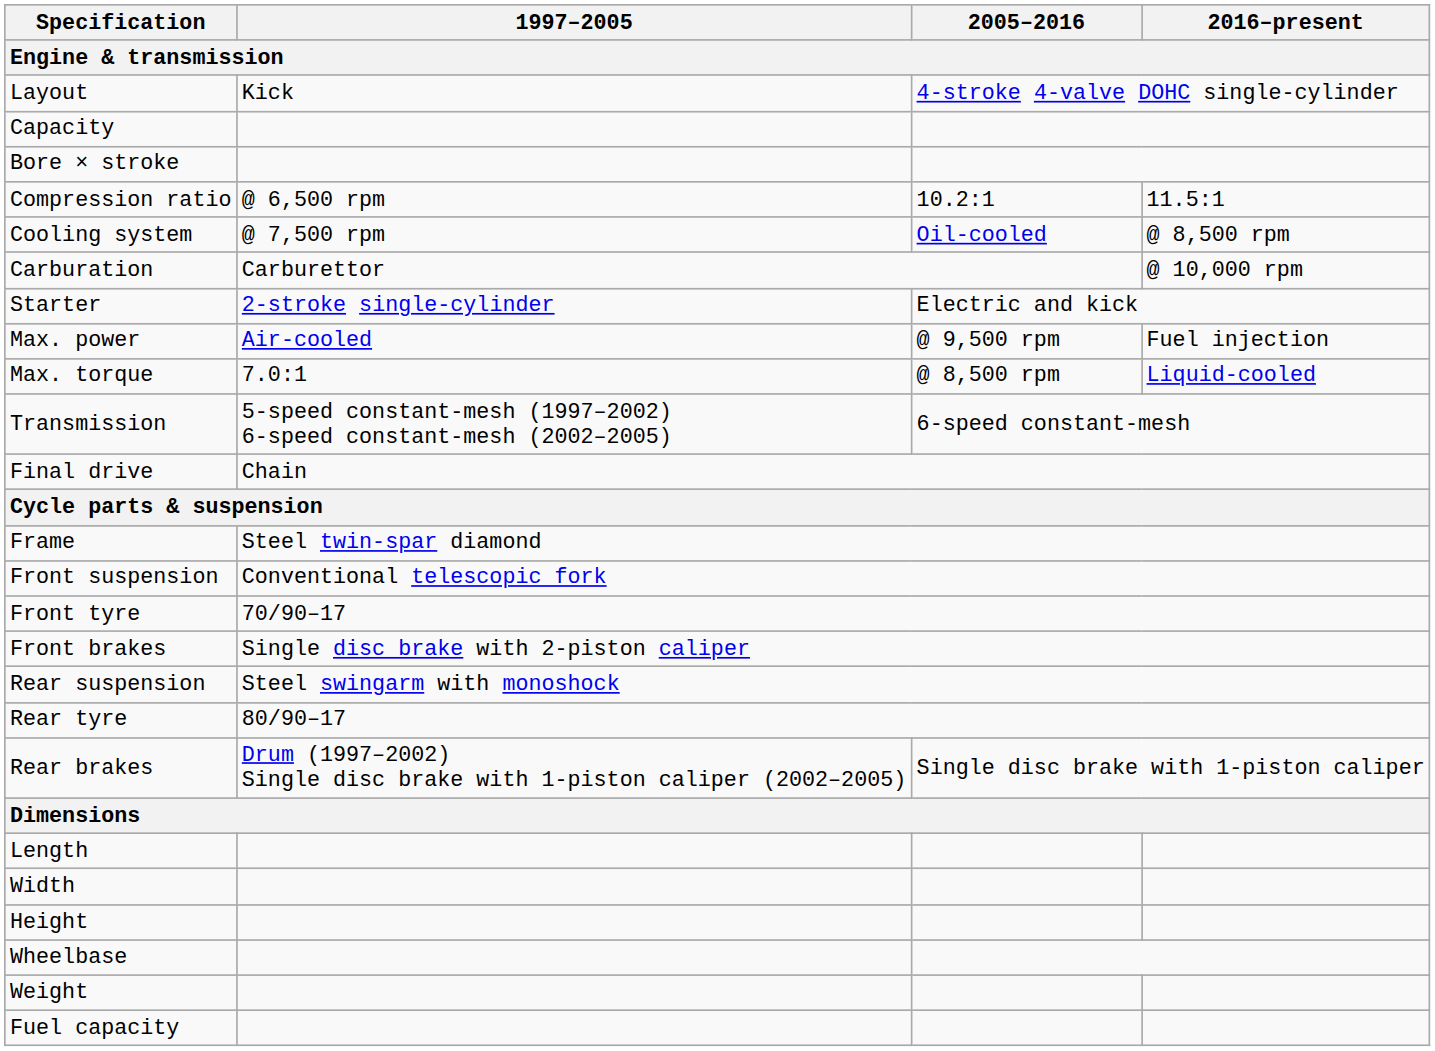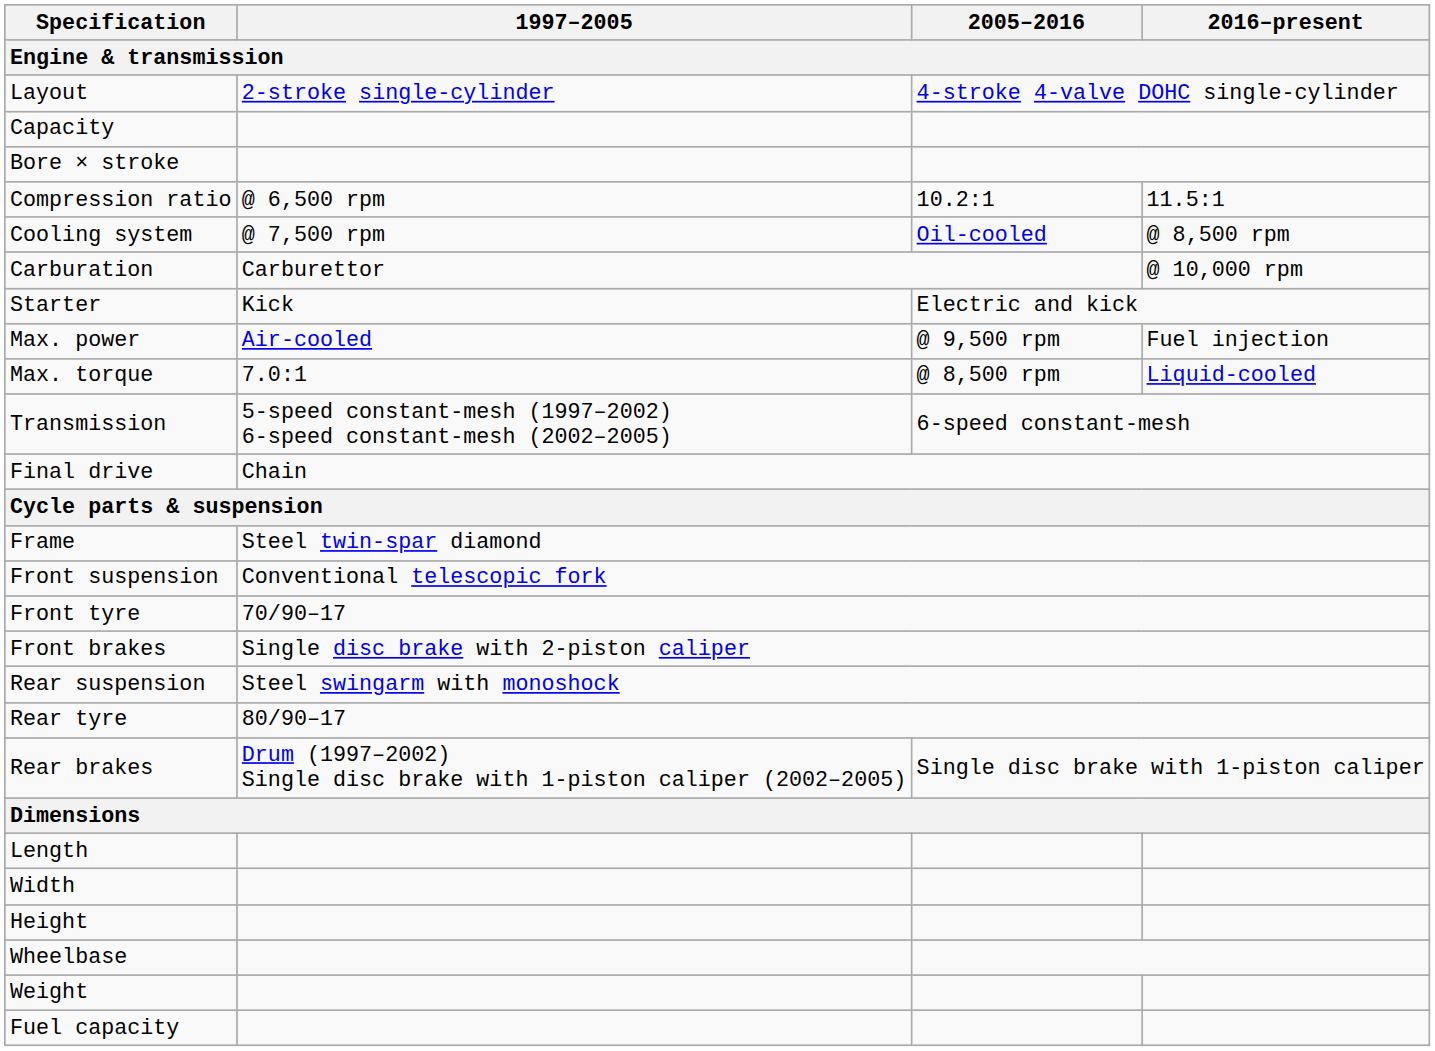Layout | 1997–2005: Kick -> 2-stroke single-cylinder
Starter | 1997–2005: 2-stroke single-cylinder -> Kick
